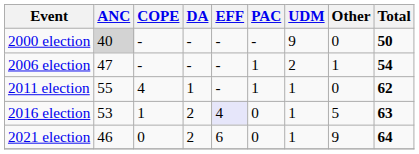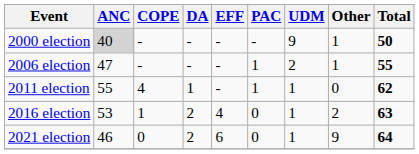2000 election | Other: 0 -> 1
2006 election | Total: 54 -> 55
2016 election | EFF: lavender background -> no background
2016 election | Other: 5 -> 2
